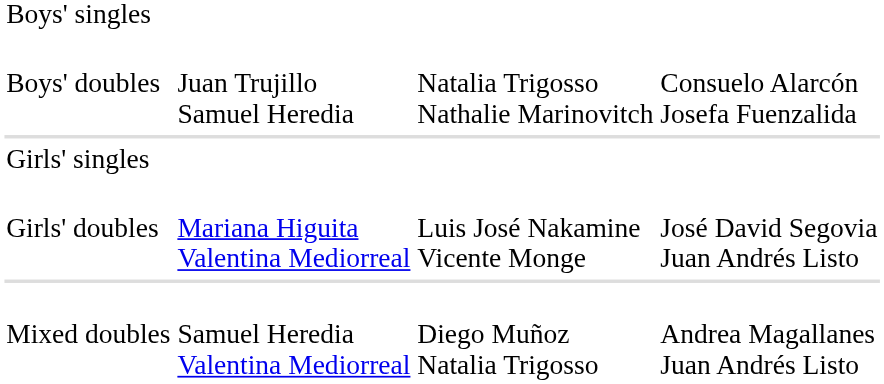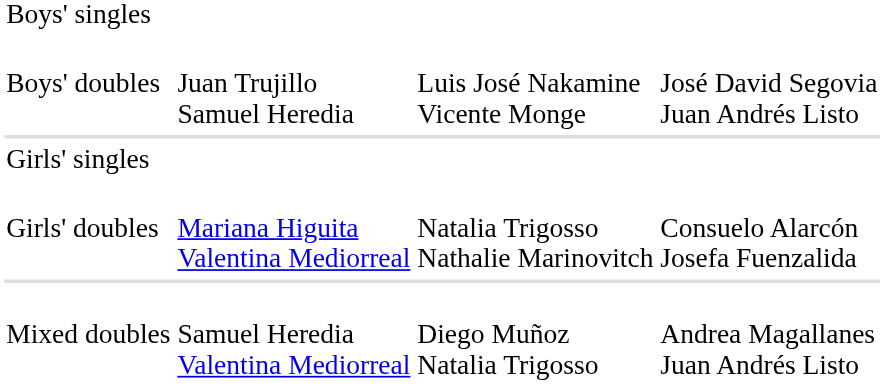Boys' doubles | column 3: Natalia Trigosso Nathalie Marinovitch -> Luis José Nakamine Vicente Monge
Boys' doubles | column 4: Consuelo Alarcón Josefa Fuenzalida -> José David Segovia Juan Andrés Listo
Girls' doubles | column 3: Luis José Nakamine Vicente Monge -> Natalia Trigosso Nathalie Marinovitch
Girls' doubles | column 4: José David Segovia Juan Andrés Listo -> Consuelo Alarcón Josefa Fuenzalida
